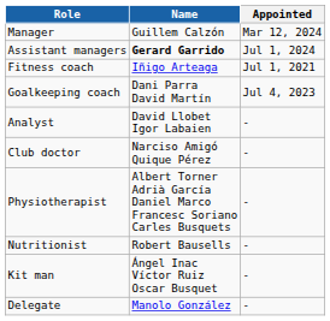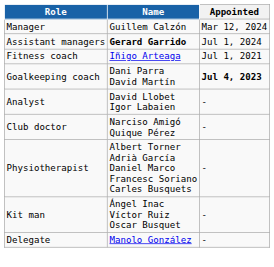Goalkeeping coach | Appointed: normal -> bold
- row: Nutritionist | Robert Bausells | -
